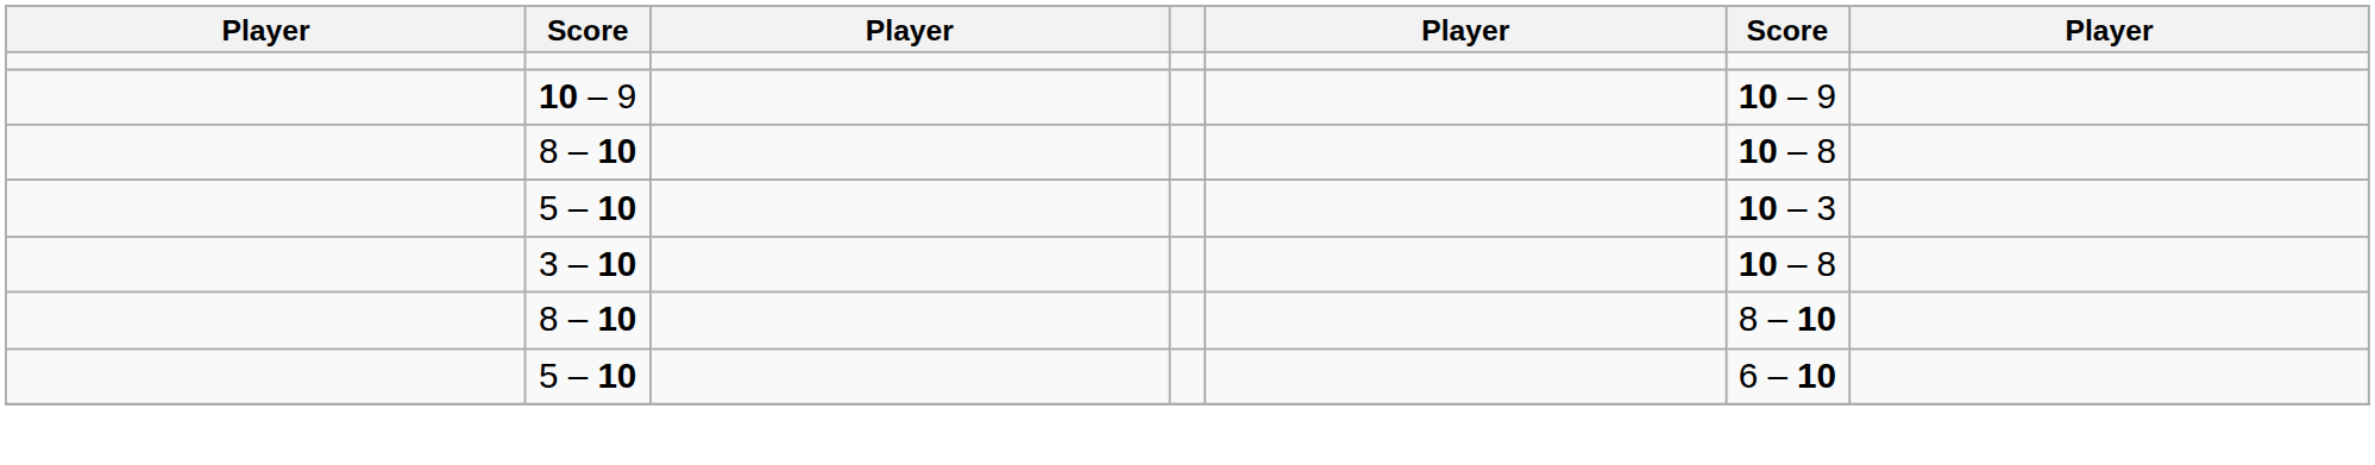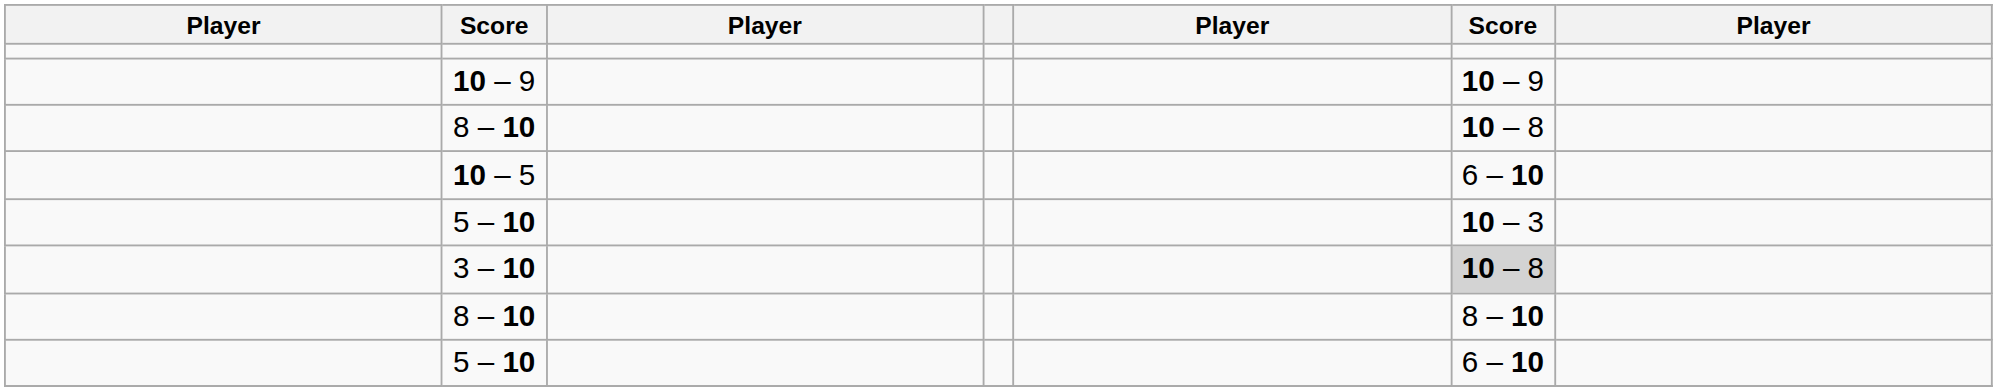+ row: 10 – 5 | 6 – 10
3 – 10 | column 6: no background -> lightgrey background
